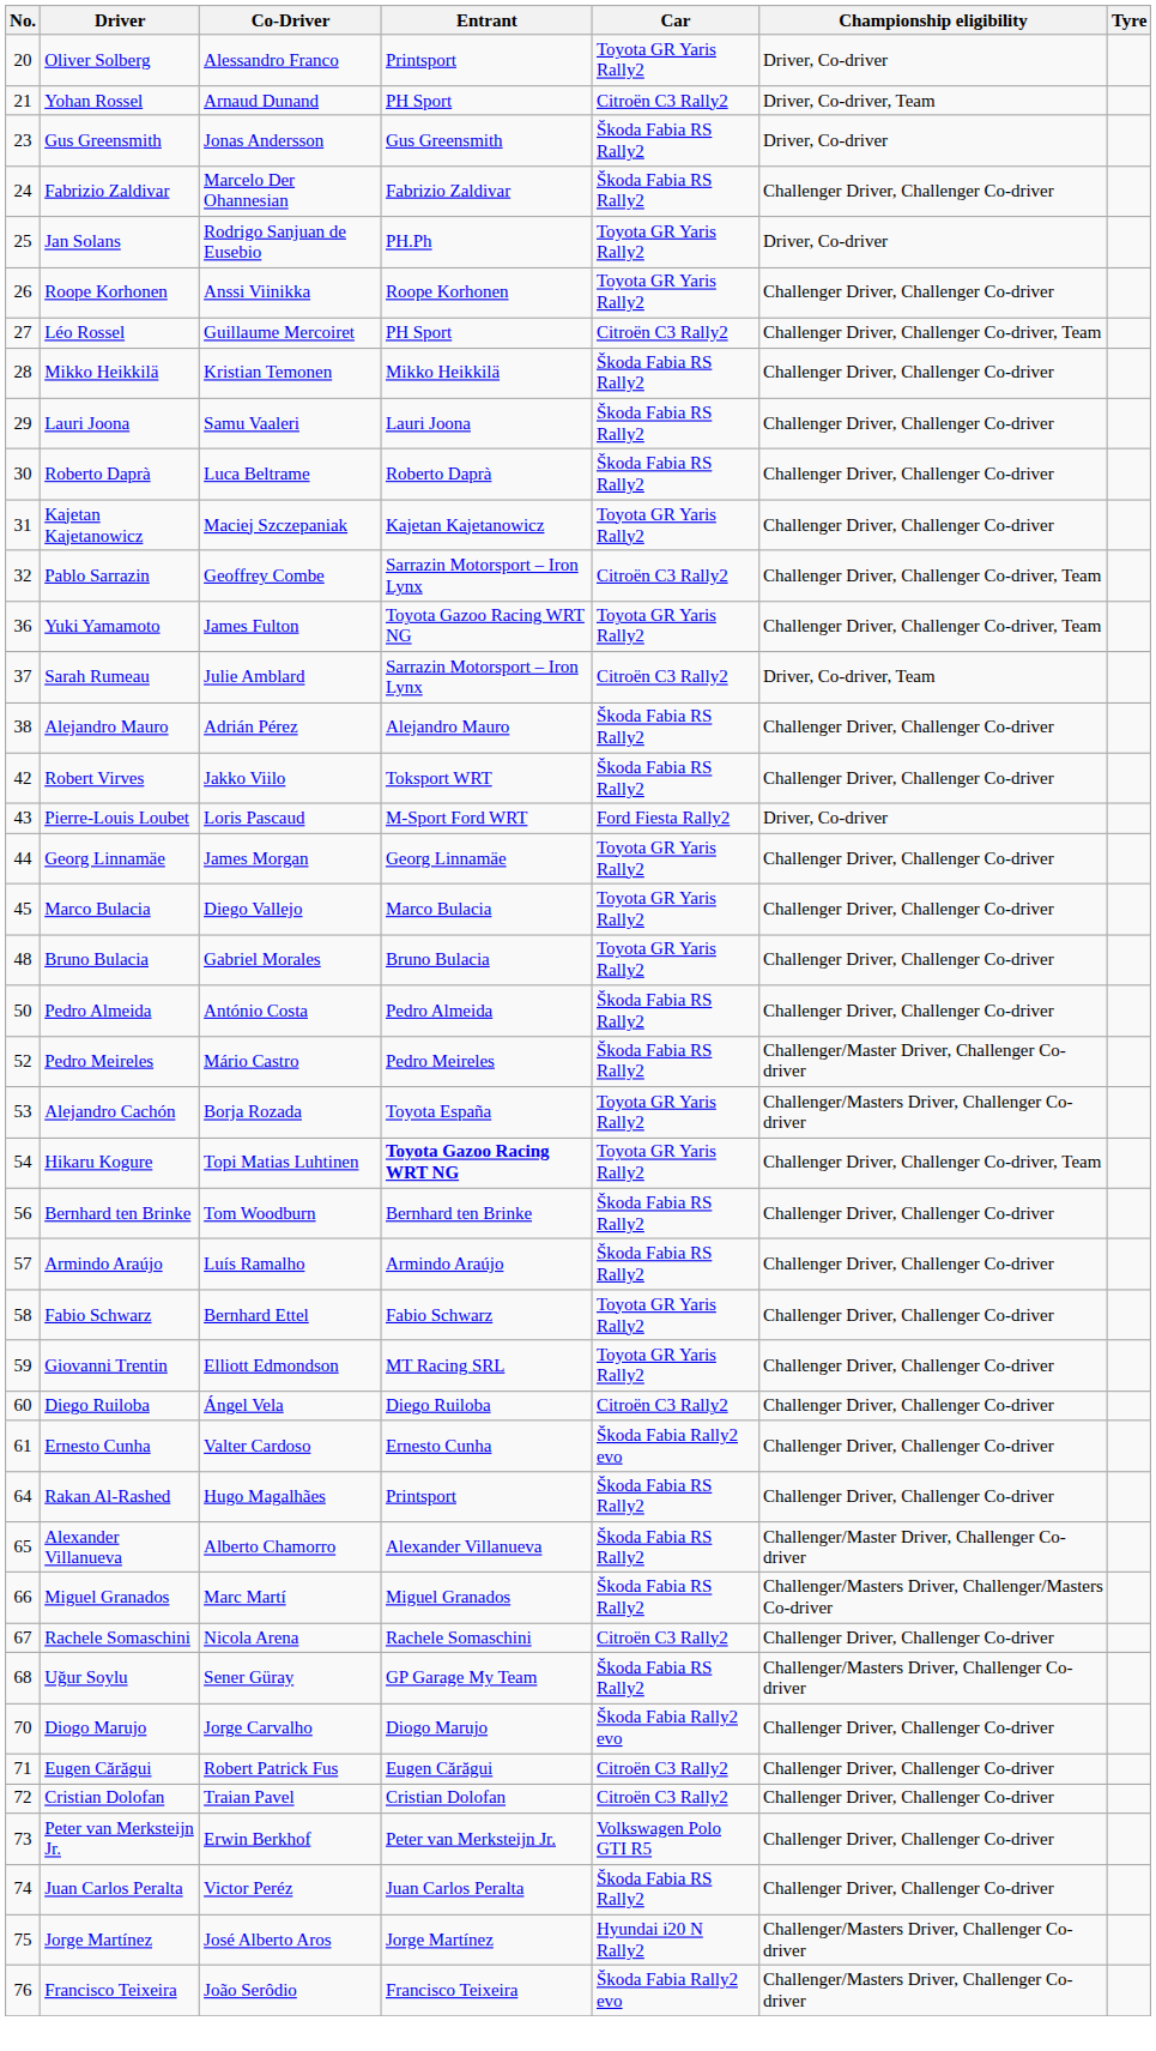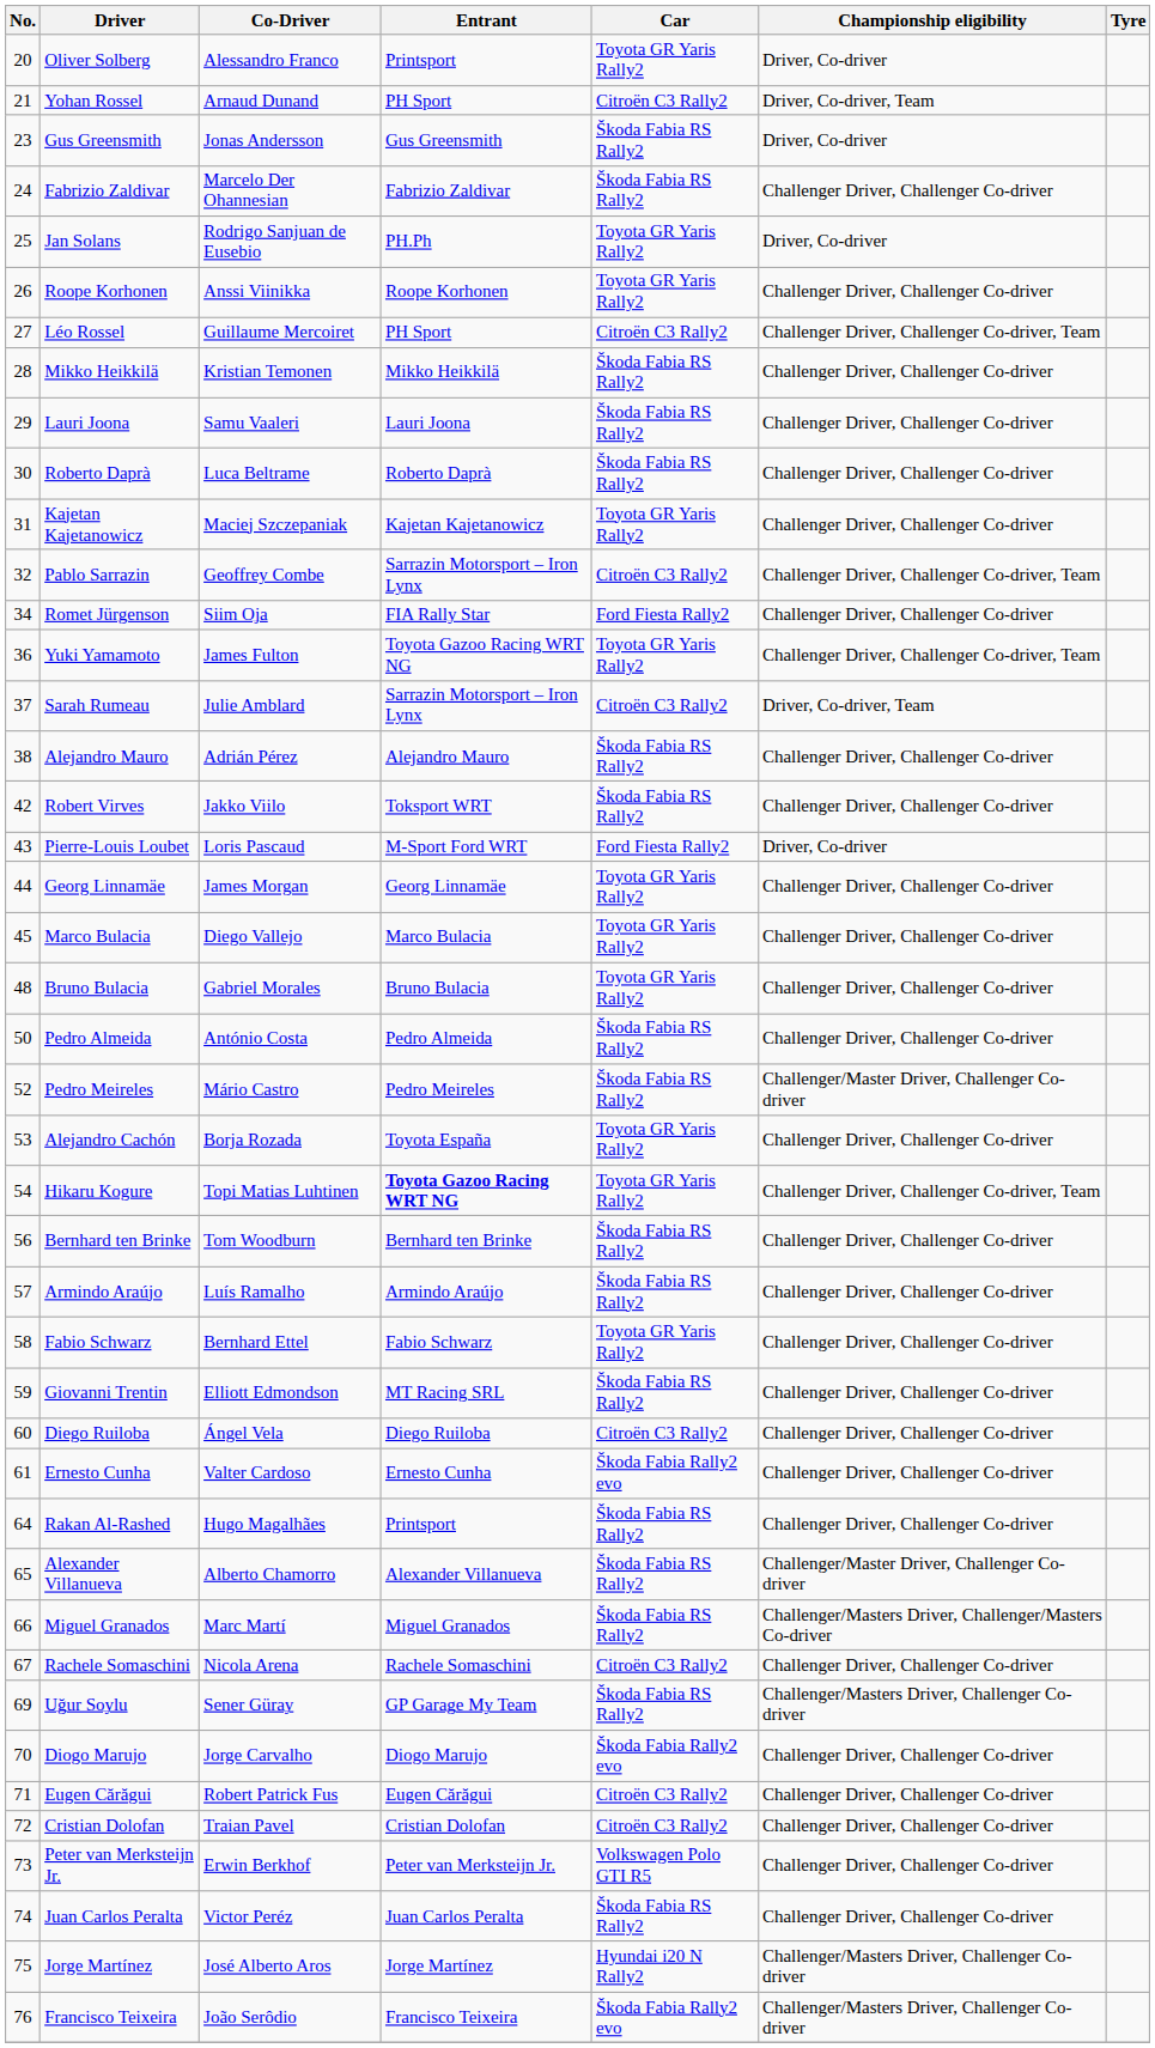+ row: 34 | Romet Jürgenson | Siim Oja | FIA Rally Star | Ford Fiesta Rally2 | Challenger Driver, Challenger Co-driver
Alejandro Cachón | Championship eligibility: Challenger/Masters Driver, Challenger Co-driver -> Challenger Driver, Challenger Co-driver
Giovanni Trentin | Car: Toyota GR Yaris Rally2 -> Škoda Fabia RS Rally2
Uğur Soylu | No.: 68 -> 69
